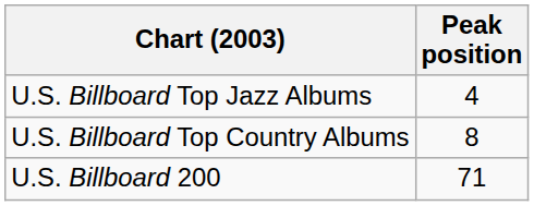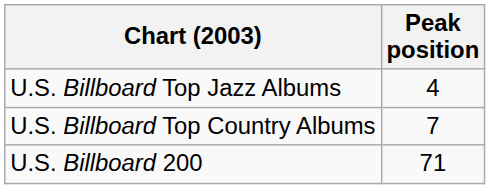U.S. Billboard Top Country Albums | Peak position: 8 -> 7
